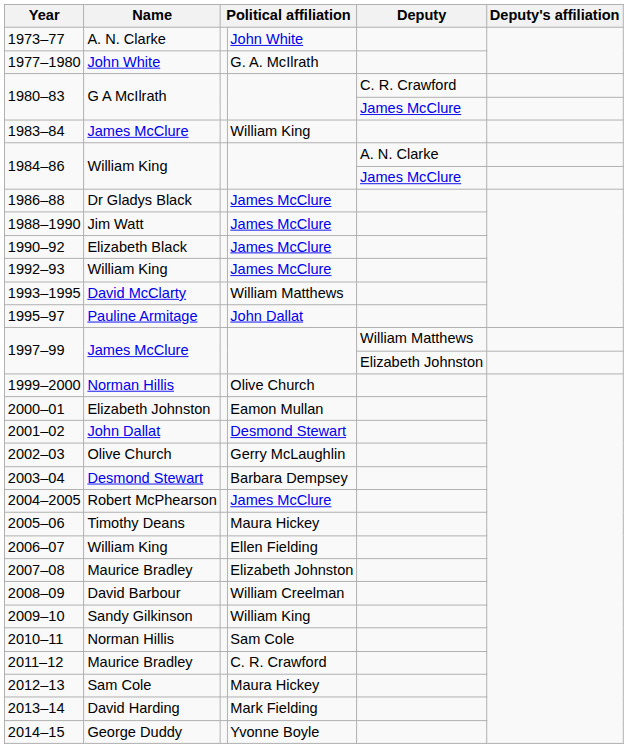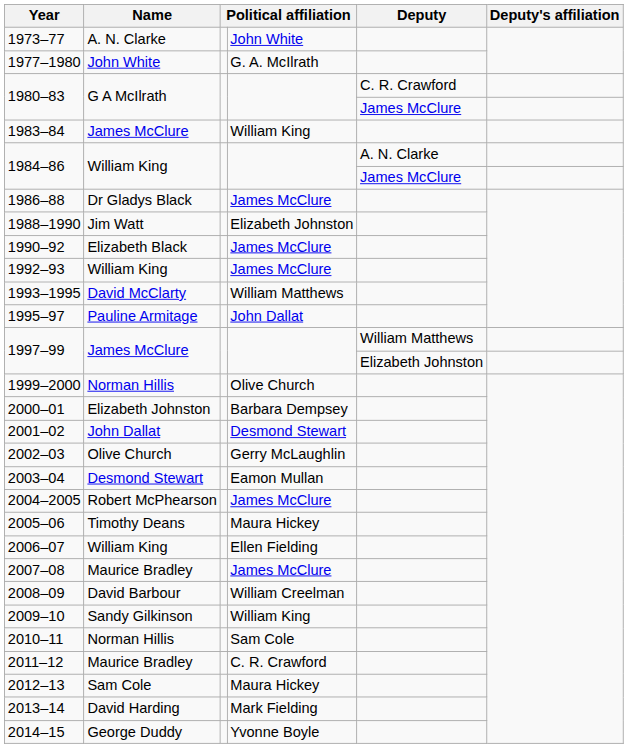1988–1990 | column 4: James McClure -> Elizabeth Johnston
2000–01 | column 4: Eamon Mullan -> Barbara Dempsey
2003–04 | column 4: Barbara Dempsey -> Eamon Mullan
2007–08 | column 4: Elizabeth Johnston -> James McClure
